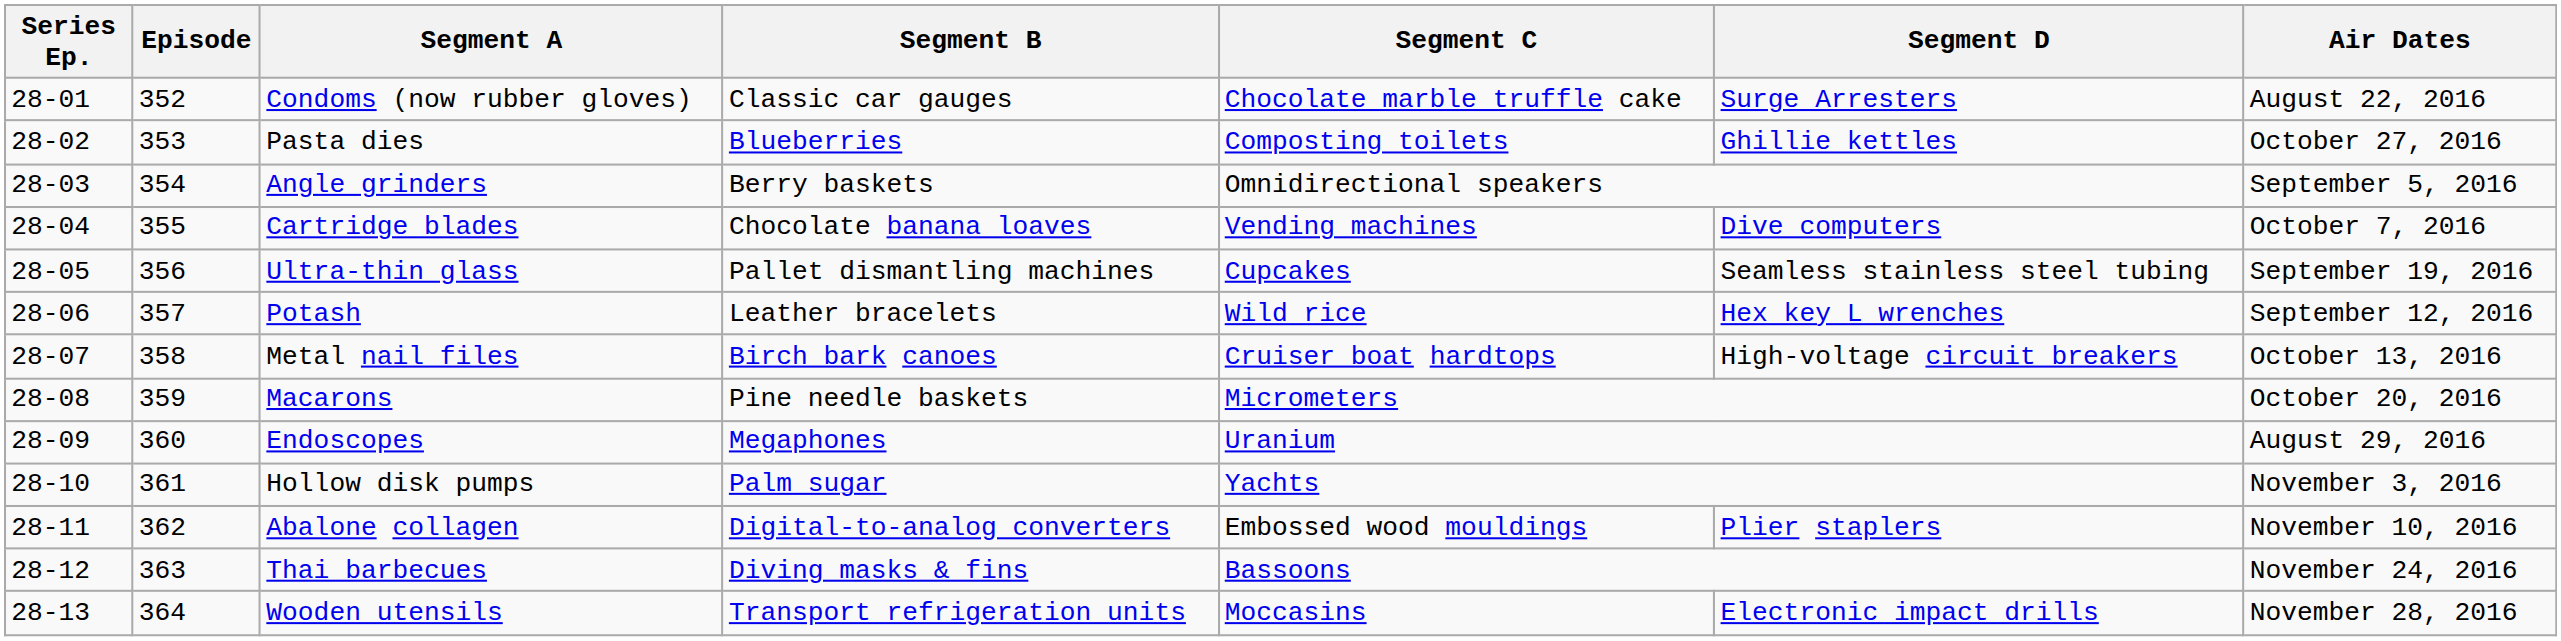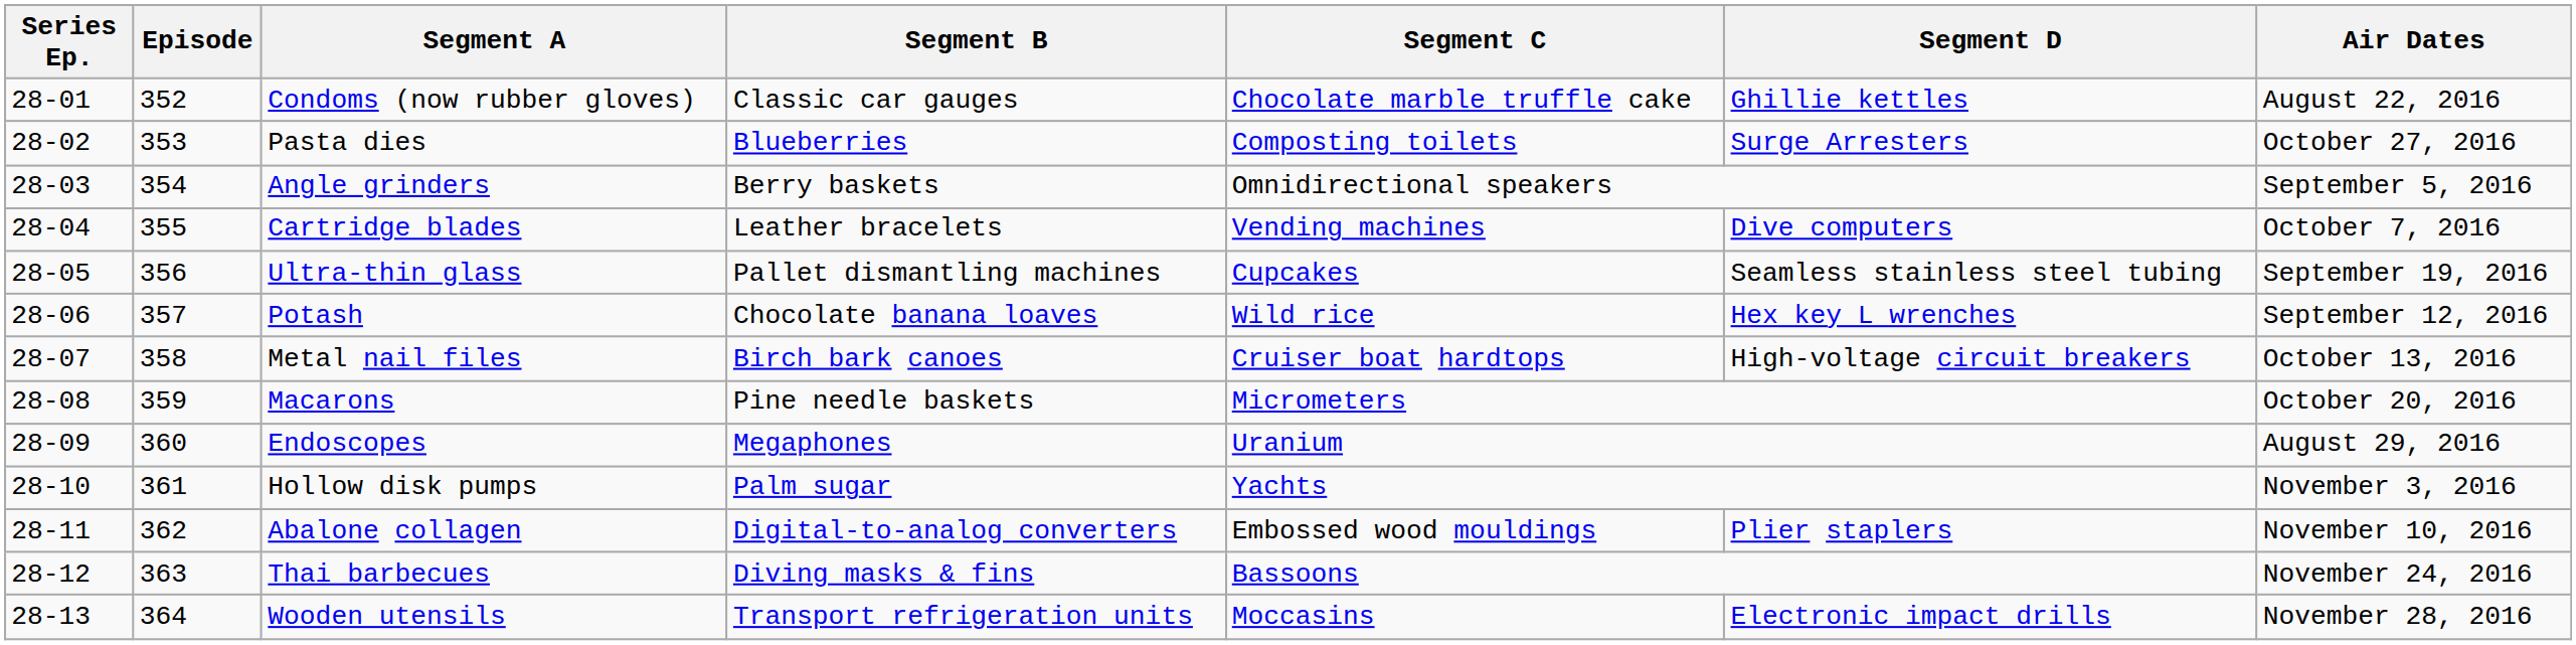Condoms (now rubber gloves) | Segment D: Surge Arresters -> Ghillie kettles
Pasta dies | Segment D: Ghillie kettles -> Surge Arresters
Cartridge blades | Segment B: Chocolate banana loaves -> Leather bracelets
Potash | Segment B: Leather bracelets -> Chocolate banana loaves
